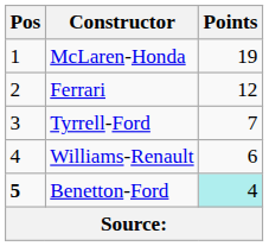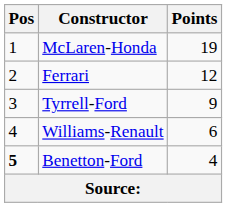Tyrrell-Ford | Points: 7 -> 9
Benetton-Ford | Points: paleturquoise background -> no background
